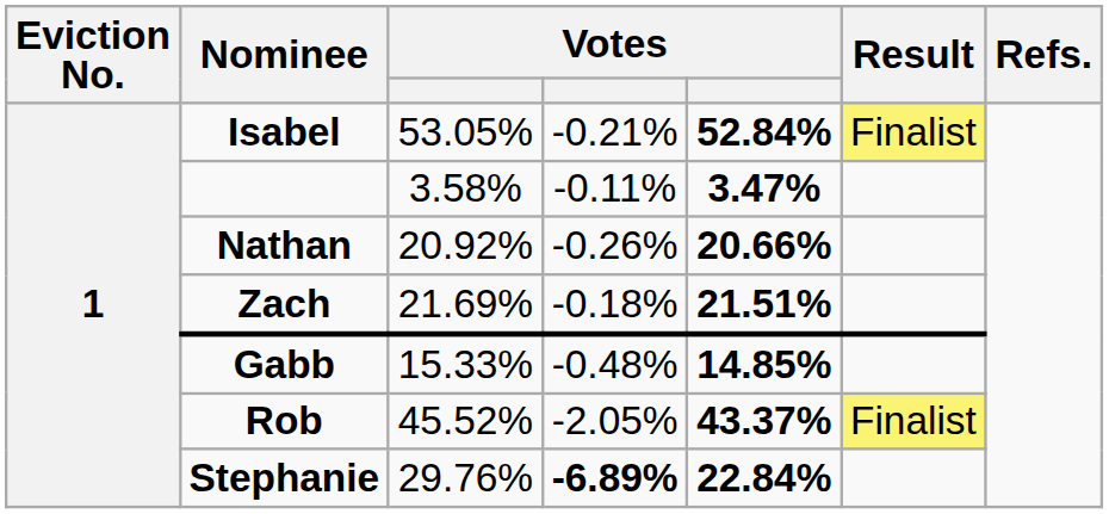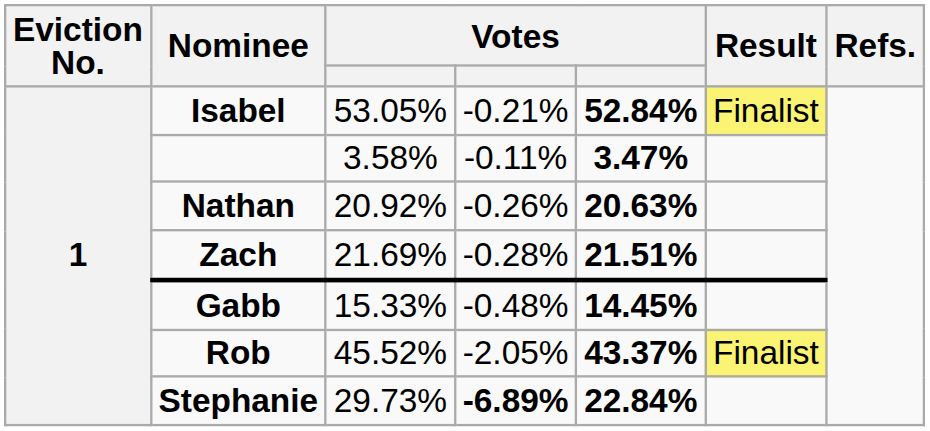Nathan | column 5: 20.66% -> 20.63%
Zach | column 4: -0.18% -> -0.28%
Gabb | column 5: 14.85% -> 14.45%
Stephanie | column 3: 29.76% -> 29.73%
